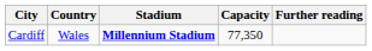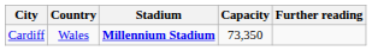Cardiff | Capacity: 77,350 -> 73,350
